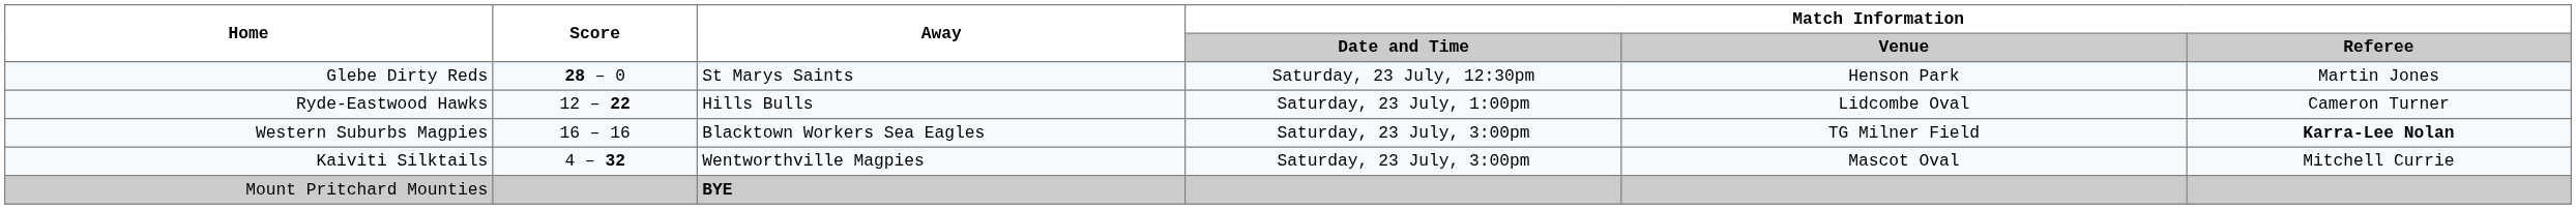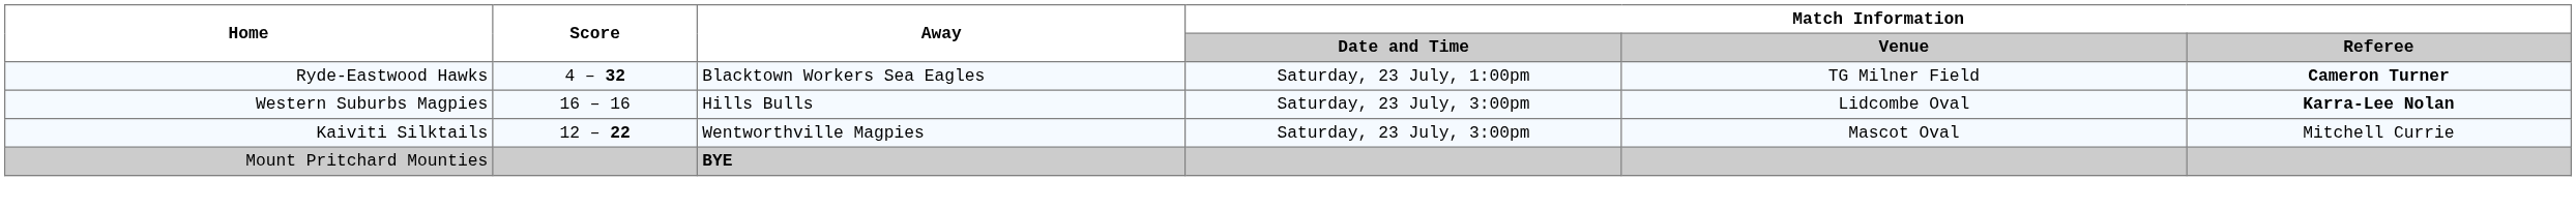- row: Glebe Dirty Reds | 28 – 0 | St Marys Saints | Saturday, 23 July, 12:30pm | Henson Park | Martin Jones
Ryde-Eastwood Hawks | Score: 12 – 22 -> 4 – 32
Ryde-Eastwood Hawks | Away: Hills Bulls -> Blacktown Workers Sea Eagles
Ryde-Eastwood Hawks | Match Information / Venue: Lidcombe Oval -> TG Milner Field
Ryde-Eastwood Hawks | Match Information / Referee: normal -> bold
Western Suburbs Magpies | Away: Blacktown Workers Sea Eagles -> Hills Bulls
Western Suburbs Magpies | Match Information / Venue: TG Milner Field -> Lidcombe Oval
Kaiviti Silktails | Score: 4 – 32 -> 12 – 22
